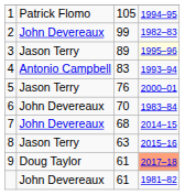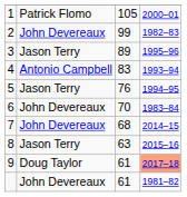1 | column 4: 1994–95 -> 2000–01
3 | column 4: lightyellow background -> no background
5 | column 4: 2000–01 -> 1994–95
